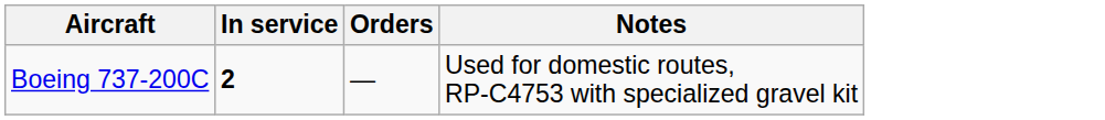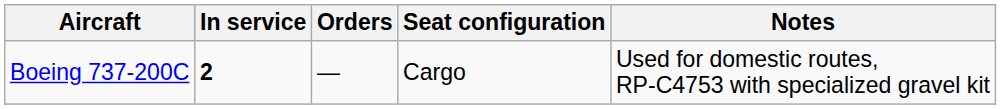+ column: Seat configuration | Cargo
